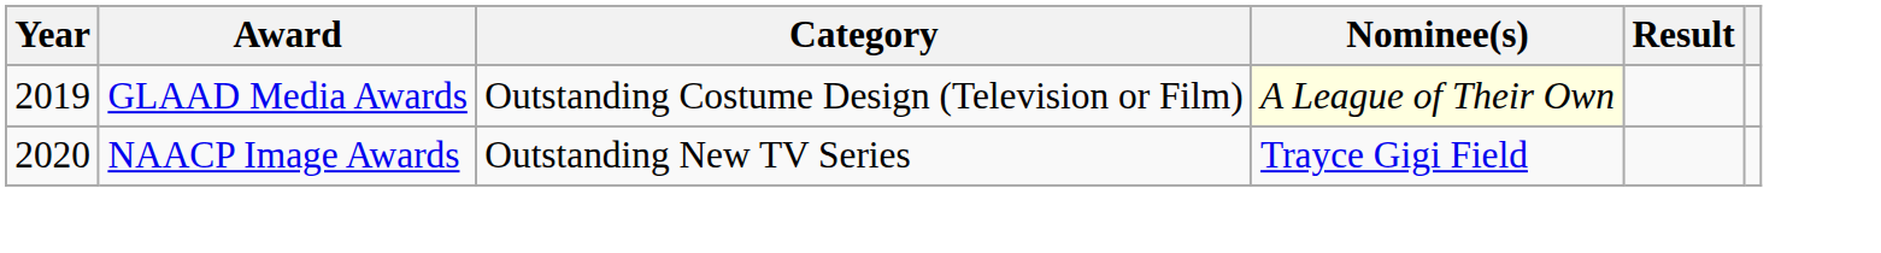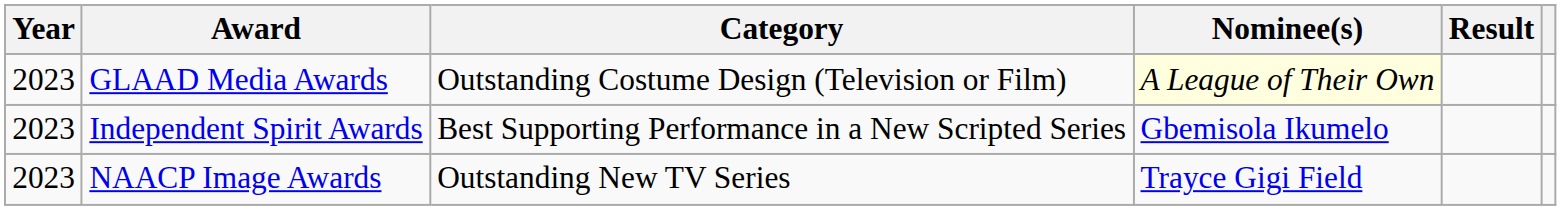GLAAD Media Awards | Year: 2019 -> 2023
+ row: 2023 | Independent Spirit Awards | Best Supporting Performance in a New Scripted Series | Gbemisola Ikumelo
NAACP Image Awards | Year: 2020 -> 2023
